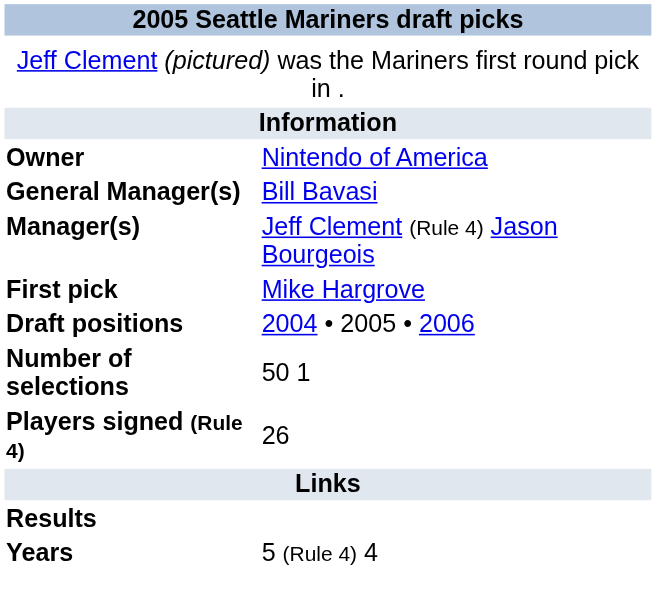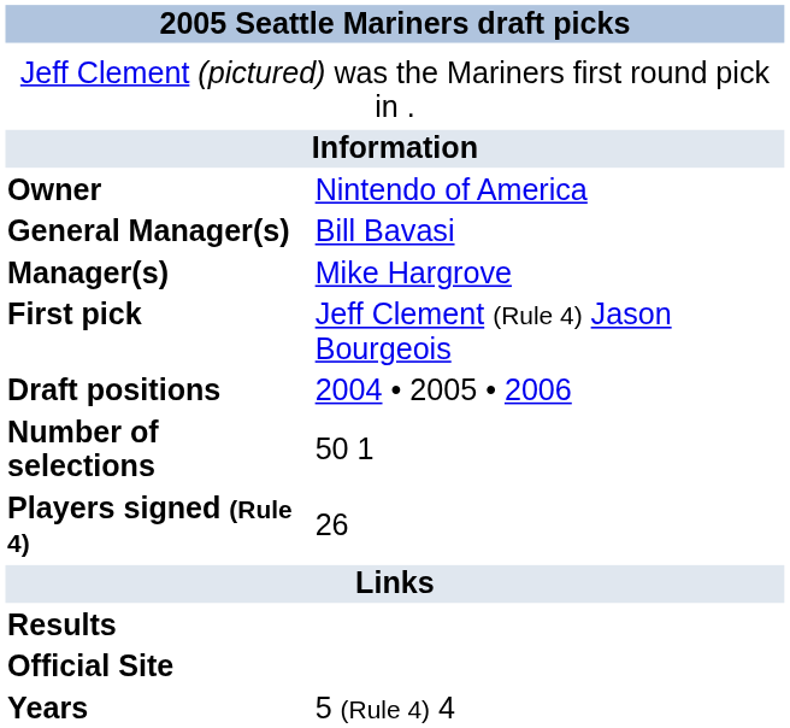Manager(s) | column 2: Jeff Clement (Rule 4) Jason Bourgeois -> Mike Hargrove
First pick | column 2: Mike Hargrove -> Jeff Clement (Rule 4) Jason Bourgeois
+ row: Official Site
